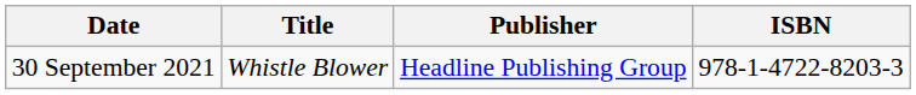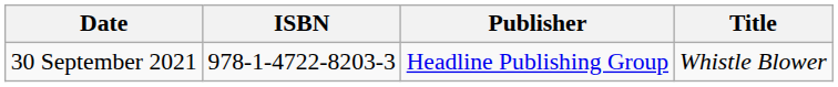columns swapped: Title <-> ISBN
